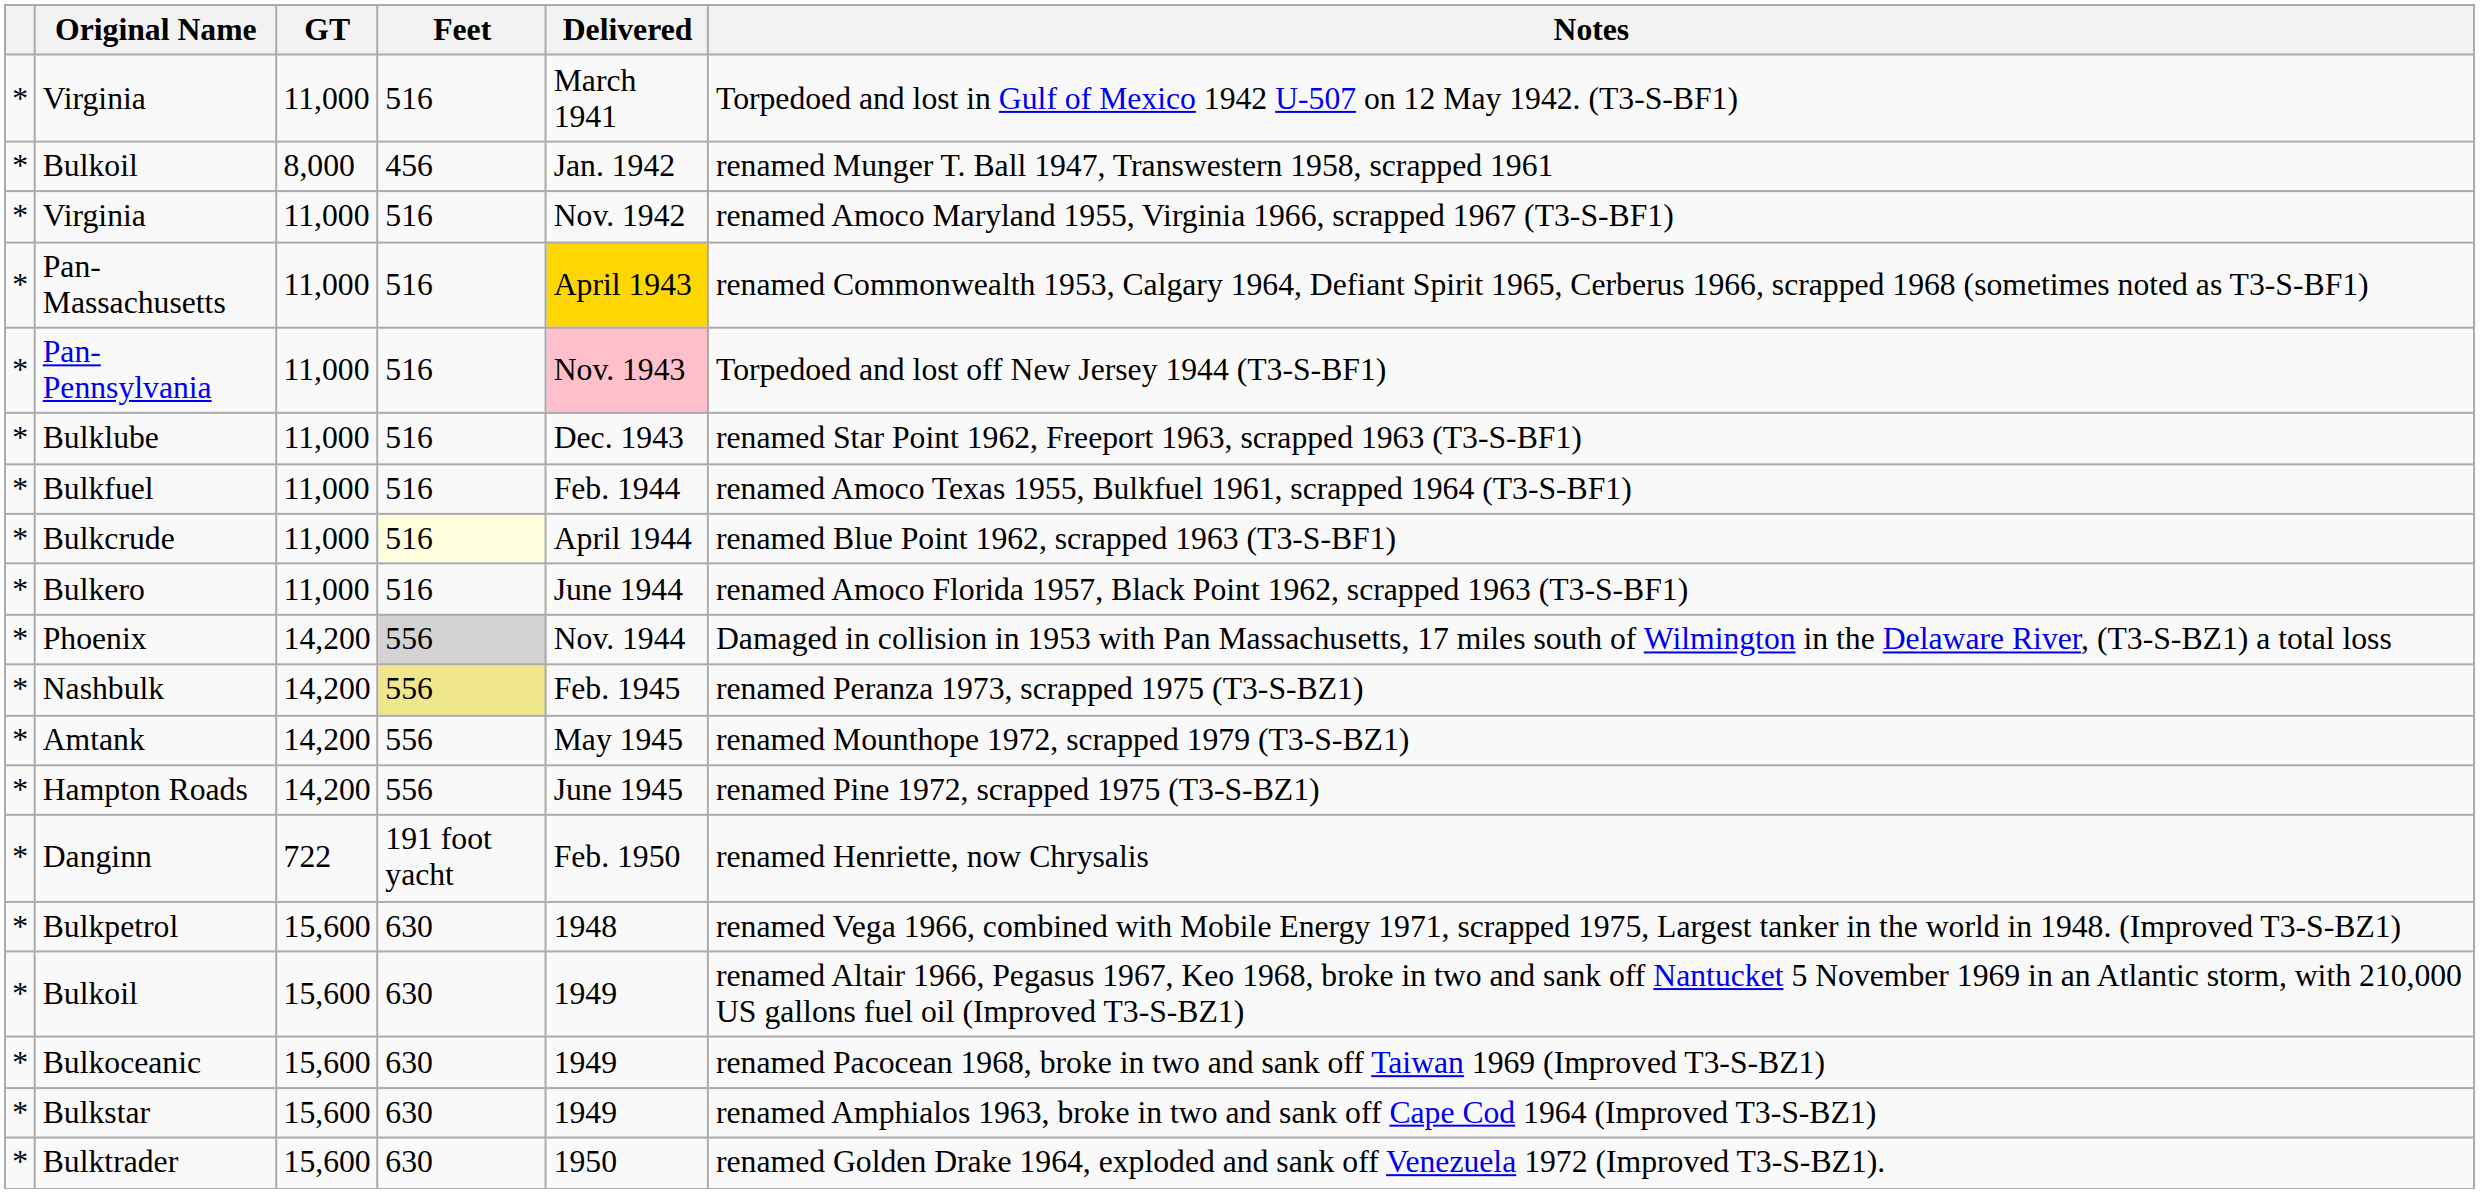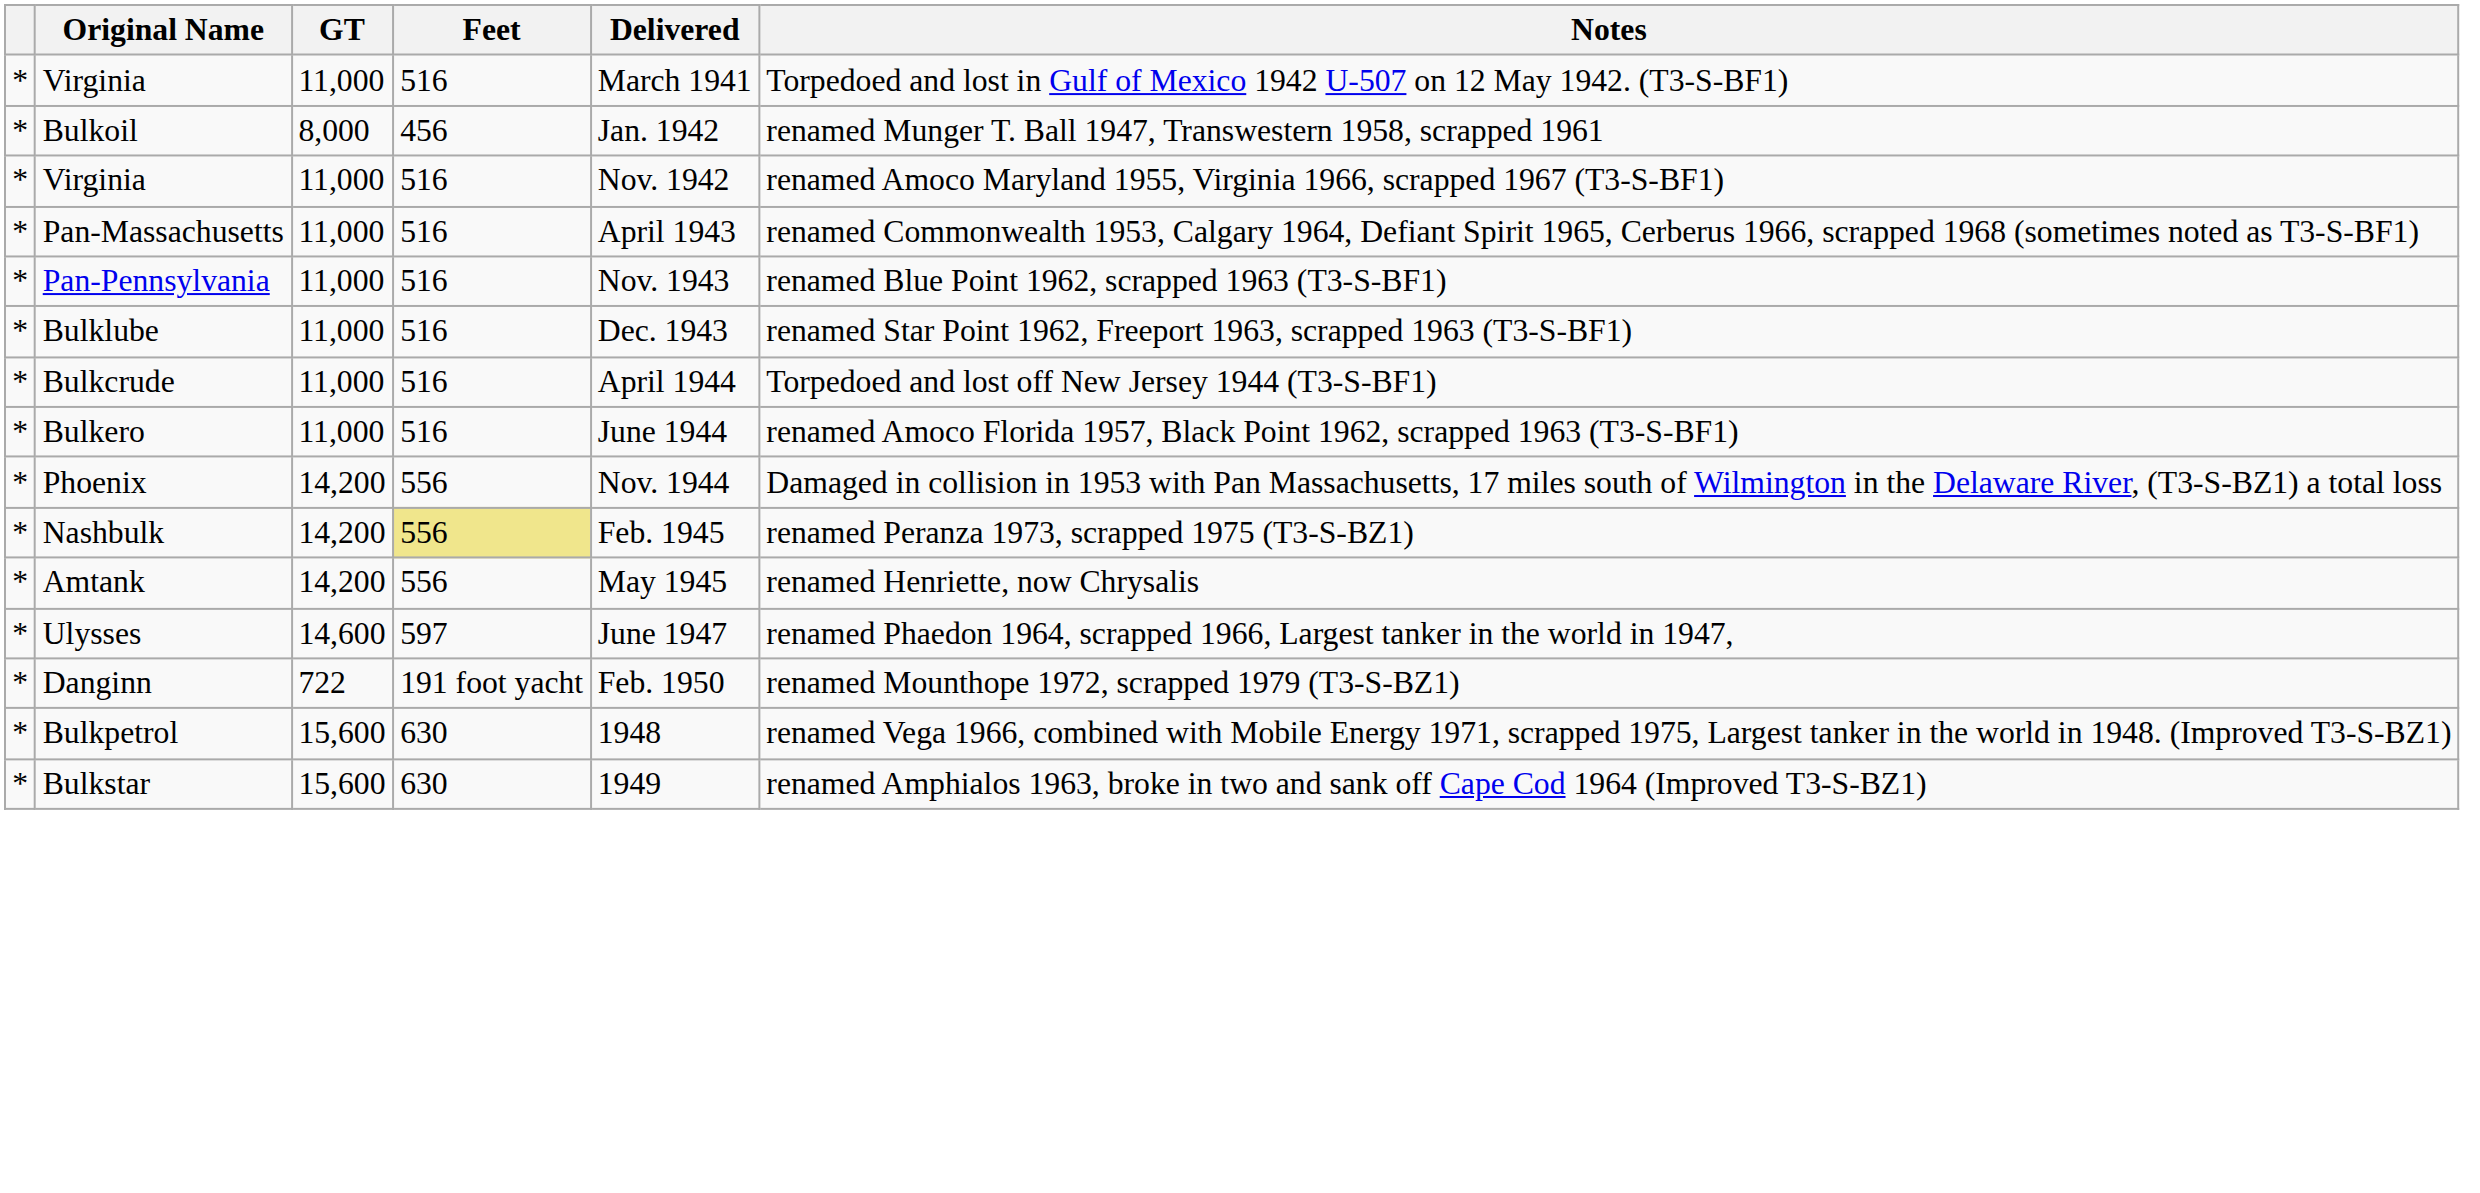Pan-Massachusetts | Delivered: gold background -> no background
Pan-Pennsylvania | Delivered: pink background -> no background
Pan-Pennsylvania | Notes: Torpedoed and lost off New Jersey 1944 (T3-S-BF1) -> renamed Blue Point 1962, scrapped 1963 (T3-S-BF1)
- row: * | Bulkfuel | 11,000 | 516 | Feb. 1944 | renamed Amoco Texas 1955, Bulkfuel 1961, scrapped 1964 (T3-S-BF1)
Bulkcrude | Feet: lightyellow background -> no background
Bulkcrude | Notes: renamed Blue Point 1962, scrapped 1963 (T3-S-BF1) -> Torpedoed and lost off New Jersey 1944 (T3-S-BF1)
Phoenix | Feet: lightgrey background -> no background
Amtank | Notes: renamed Mounthope 1972, scrapped 1979 (T3-S-BZ1) -> renamed Henriette, now Chrysalis
- row: * | Hampton Roads | 14,200 | 556 | June 1945 | renamed Pine 1972, scrapped 1975 (T3-S-BZ1)
+ row: * | Ulysses | 14,600 | 597 | June 1947 | renamed Phaedon 1964, scrapped 1966, Largest tanker in the world in 1947,
Danginn | Notes: renamed Henriette, now Chrysalis -> renamed Mounthope 1972, scrapped 1979 (T3-S-BZ1)
- row: * | Bulkoil | 15,600 | 630 | 1949 | renamed Altair 1966, Pegasus 1967, Keo 1968, broke in two and sank off Nantucket 5 November 1969 in an Atlantic storm, with 210,000 US gallons fuel oil (Improved T3-S-BZ1)
- row: * | Bulkoceanic | 15,600 | 630 | 1949 | renamed Pacocean 1968, broke in two and sank off Taiwan 1969 (Improved T3-S-BZ1)
- row: * | Bulktrader | 15,600 | 630 | 1950 | renamed Golden Drake 1964, exploded and sank off Venezuela 1972 (Improved T3-S-BZ1).
